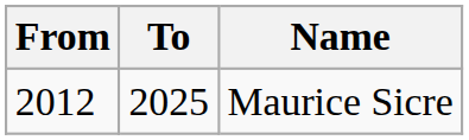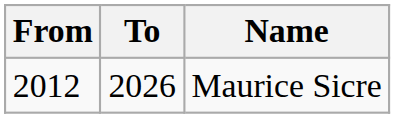Maurice Sicre | To: 2025 -> 2026
